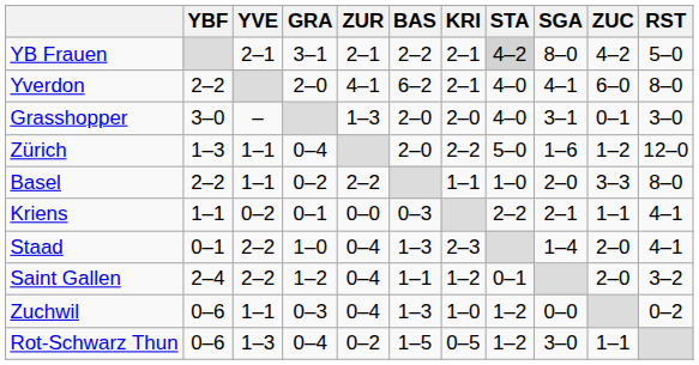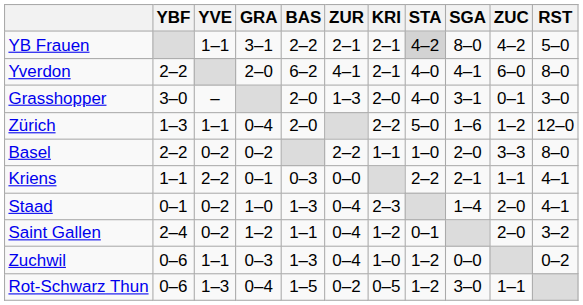columns swapped: ZUR <-> BAS
YB Frauen | YVE: 2–1 -> 1–1
Basel | YVE: 1–1 -> 0–2
Kriens | YVE: 0–2 -> 2–2
Staad | YVE: 2–2 -> 0–2
Saint Gallen | YVE: 2–2 -> 0–2
